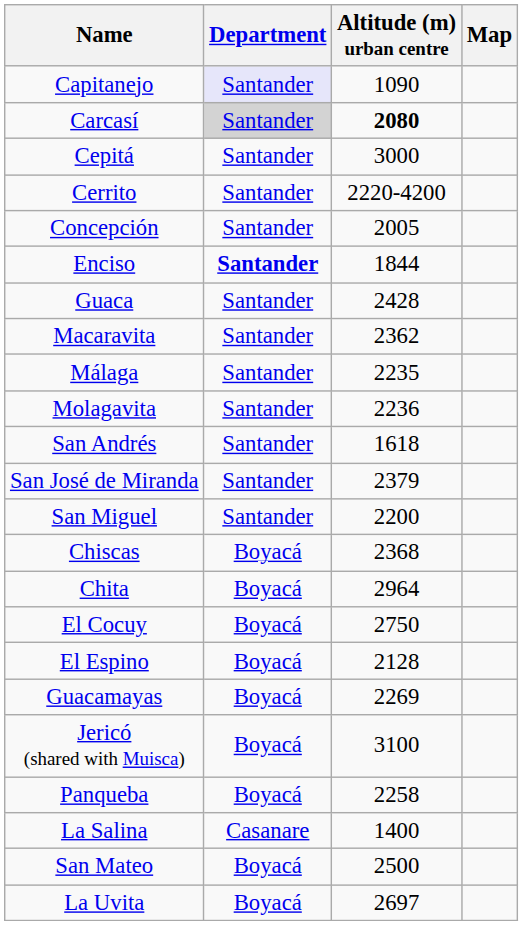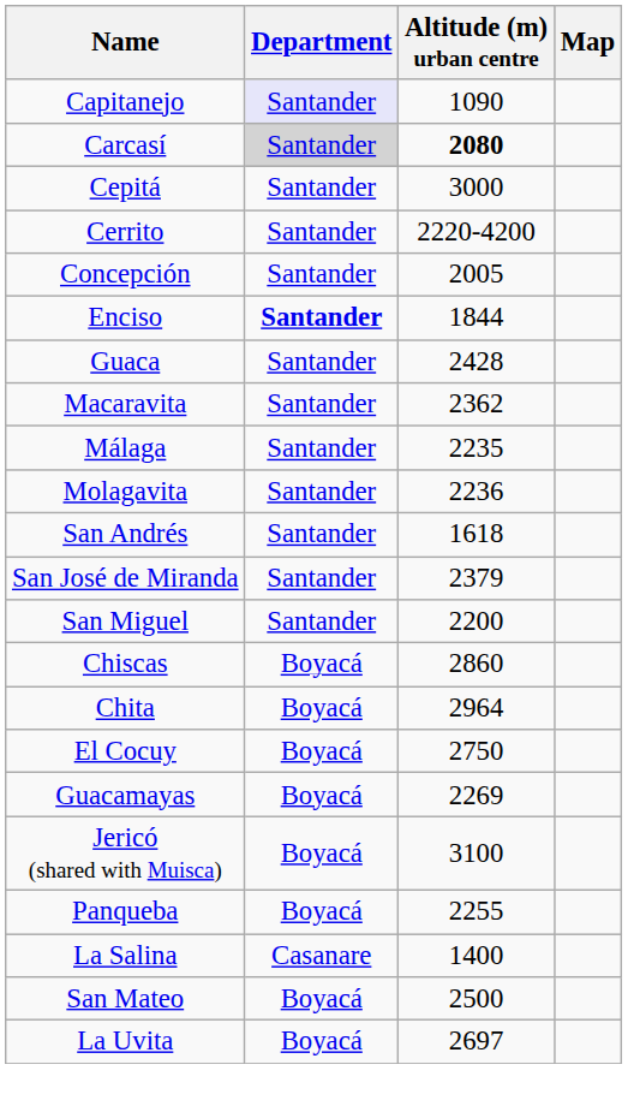Chiscas | Altitude (m) urban centre: 2368 -> 2860
- row: El Espino | Boyacá | 2128
Panqueba | Altitude (m) urban centre: 2258 -> 2255
